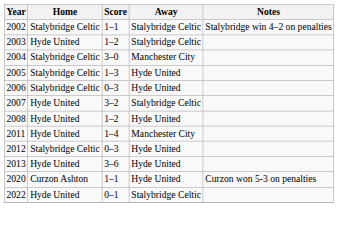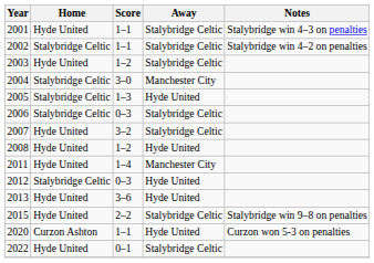+ row: 2001 | Hyde United | 1–1 | Stalybridge Celtic | Stalybridge win 4–3 on penalties
2006 | Away: Hyde United -> Stalybridge Celtic
+ row: 2015 | Hyde United | 2–2 | Stalybridge Celtic | Stalybridge win 9–8 on penalties
